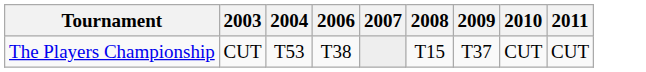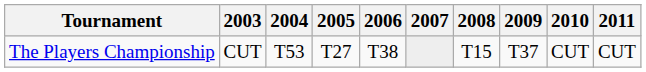+ column: 2005 | T27
